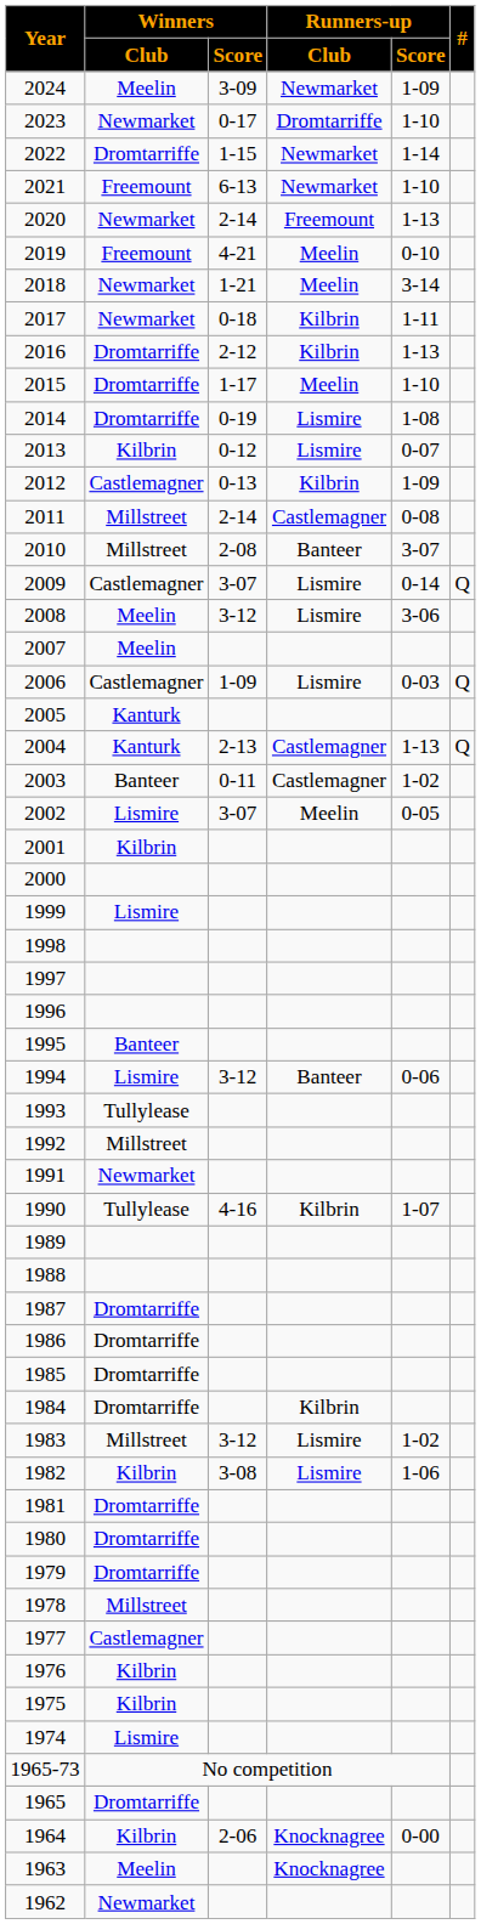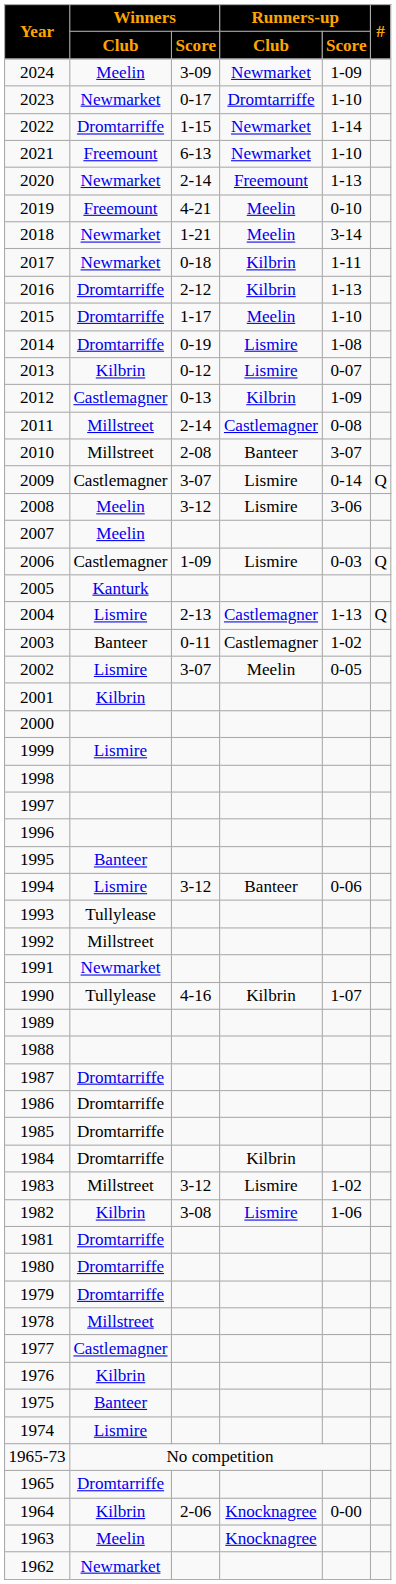2004 | Winners / Club: Kanturk -> Lismire
1975 | Winners / Club: Kilbrin -> Banteer
